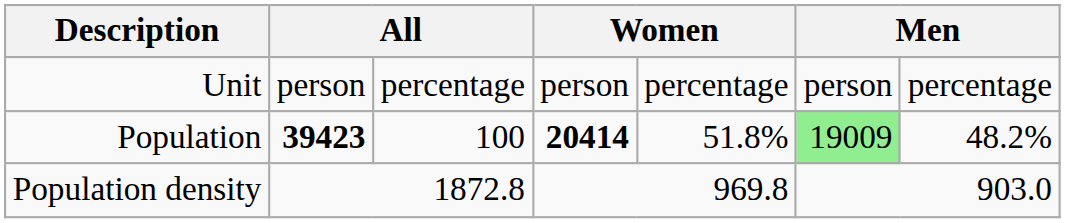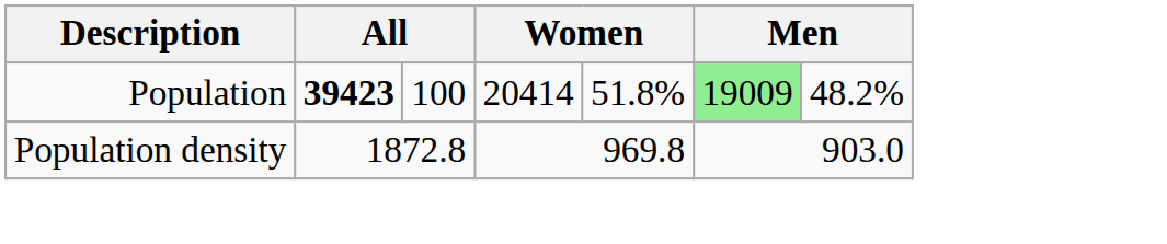- row: Unit | person | percentage | person | percentage | person | percentage
Population | column 4: bold -> normal
